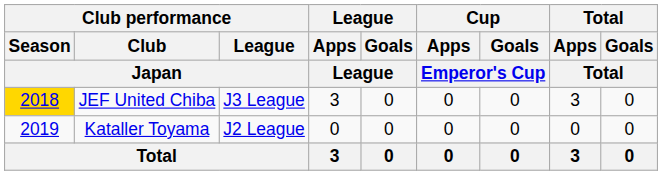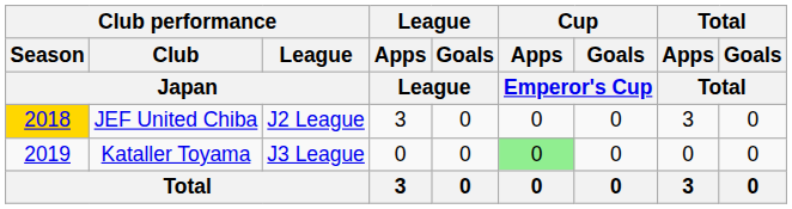JEF United Chiba | Club performance / League / Japan: J3 League -> J2 League
Kataller Toyama | Club performance / League / Japan: J2 League -> J3 League
Kataller Toyama | Cup / Apps / Emperor's Cup: no background -> lightgreen background
